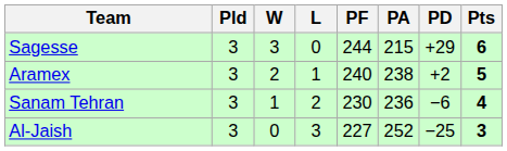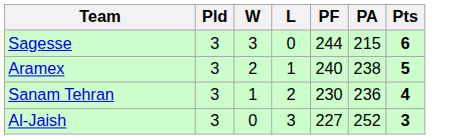- column: PD | +29 | +2 | −6 | −25
